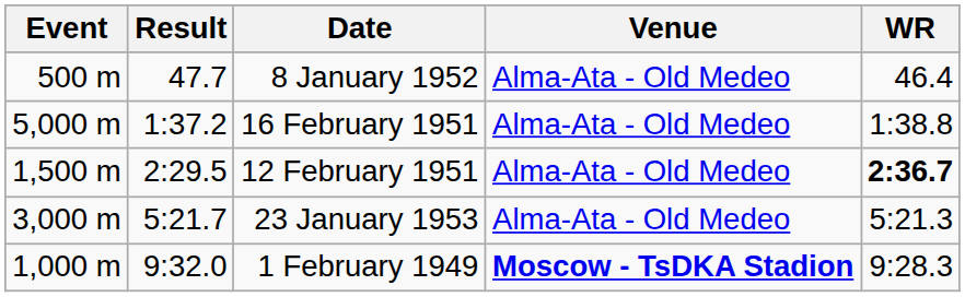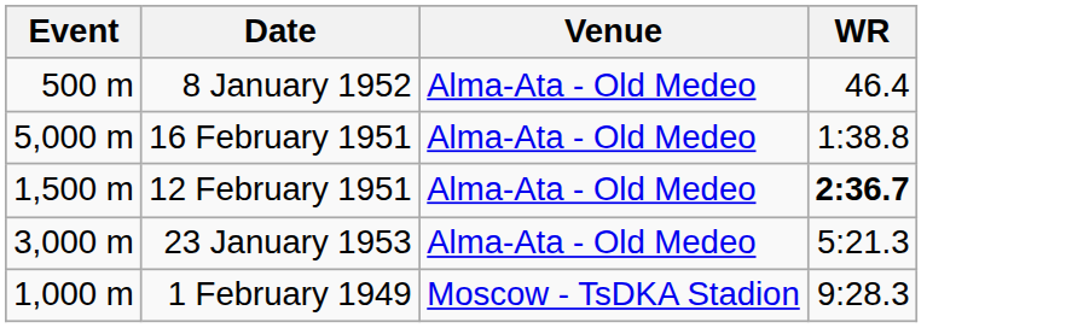- column: Result | 47.7 | 1:37.2 | 2:29.5 | 5:21.7 | 9:32.0
1 February 1949 | Venue: bold -> normal
